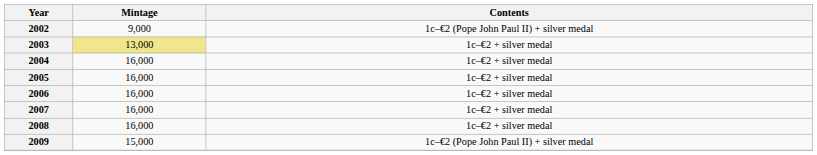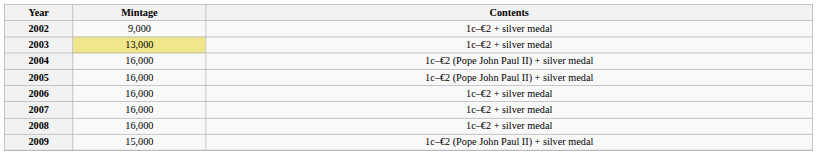2002 | Contents: 1c–€2 (Pope John Paul II) + silver medal -> 1c–€2 + silver medal
2004 | Contents: 1c–€2 + silver medal -> 1c–€2 (Pope John Paul II) + silver medal
2005 | Contents: 1c–€2 + silver medal -> 1c–€2 (Pope John Paul II) + silver medal
